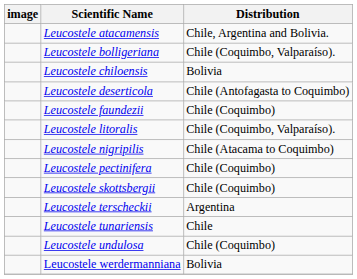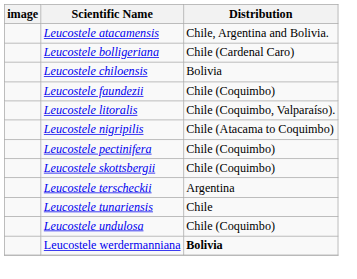Leucostele bolligeriana | Distribution: Chile (Coquimbo, Valparaíso). -> Chile (Cardenal Caro)
- row: Leucostele deserticola | Chile (Antofagasta to Coquimbo)
Leucostele werdermanniana | Distribution: normal -> bold
